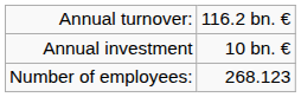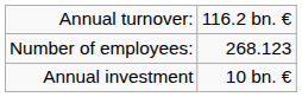rows swapped: Number of employees: <-> Annual investment
